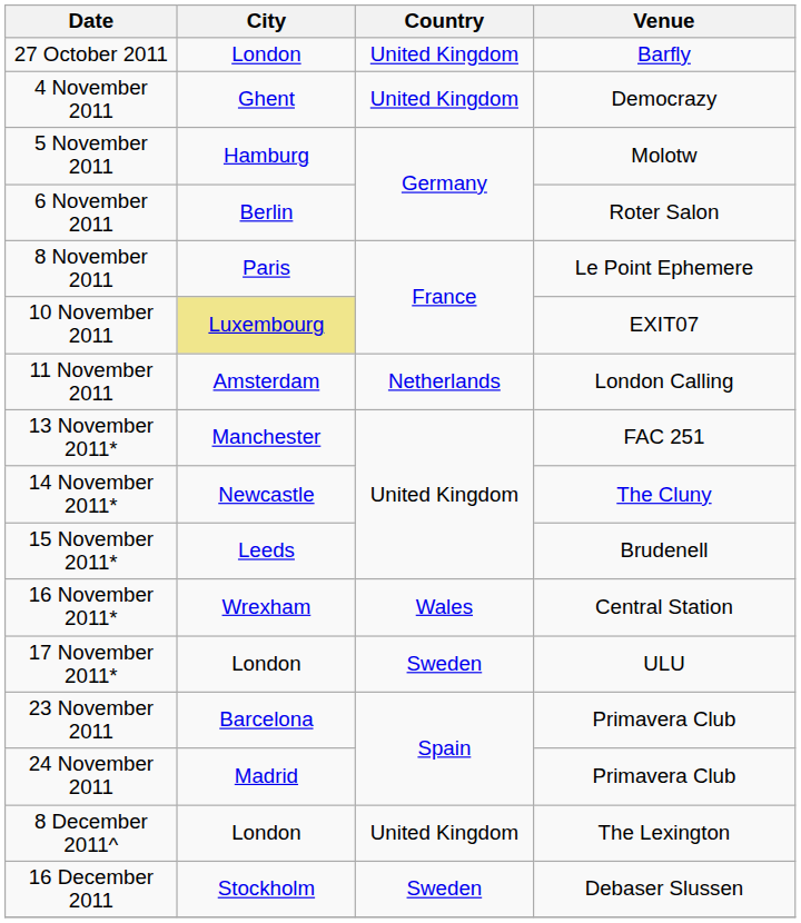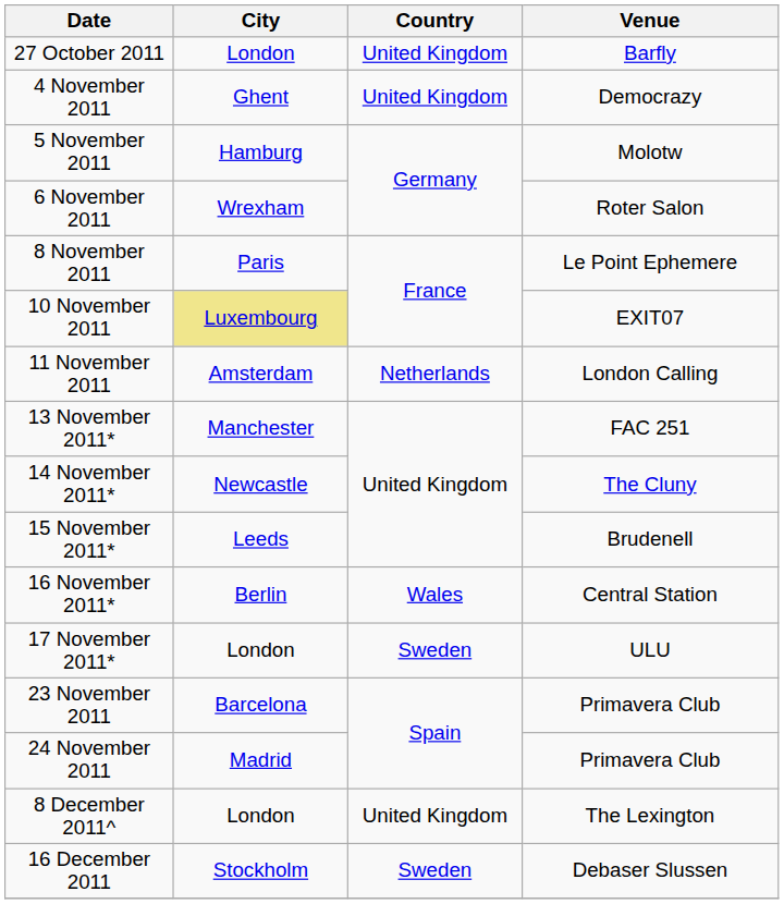6 November 2011 | City: Berlin -> Wrexham
16 November 2011* | City: Wrexham -> Berlin
